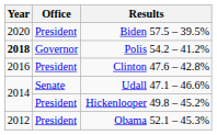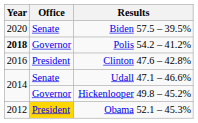Biden 57.5 – 39.5% | Office: President -> Senate
Hickenlooper 49.8 – 45.2% | Office: President -> Governor
Obama 52.1 – 45.3% | Office: no background -> gold background
